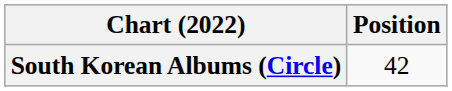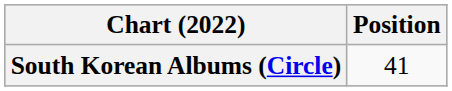South Korean Albums (Circle) | Position: 42 -> 41
